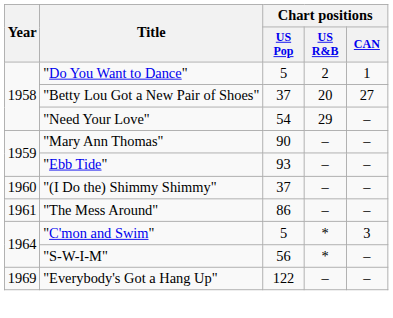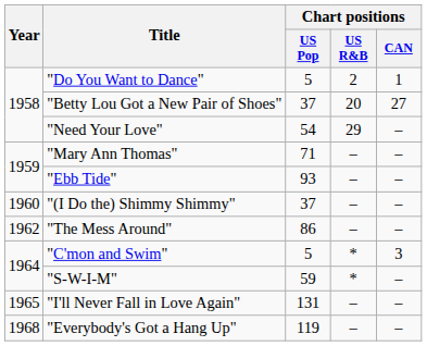"Mary Ann Thomas" | Chart positions / US Pop: 90 -> 71
"The Mess Around" | Year: 1961 -> 1962
"S-W-I-M" | Chart positions / US Pop: 56 -> 59
+ row: 1965 | "I'll Never Fall in Love Again" | 131 | – | –
"Everybody's Got a Hang Up" | Year: 1969 -> 1968
"Everybody's Got a Hang Up" | Chart positions / US Pop: 122 -> 119
